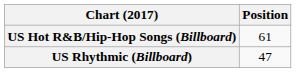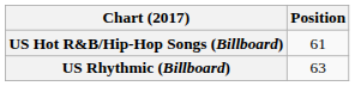US Rhythmic (Billboard) | Position: 47 -> 63
